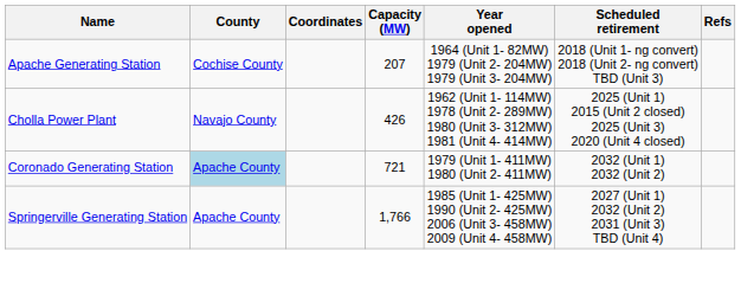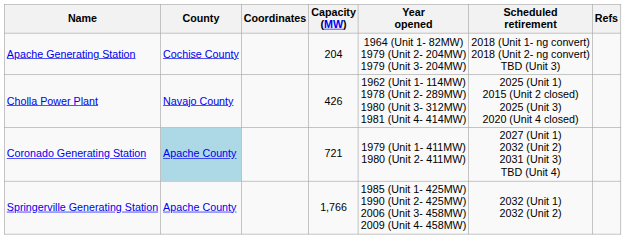Apache Generating Station | Capacity (MW): 207 -> 204
Coronado Generating Station | Scheduled retirement: 2032 (Unit 1) 2032 (Unit 2) -> 2027 (Unit 1) 2032 (Unit 2) 2031 (Unit 3) TBD (Unit 4)
Springerville Generating Station | Scheduled retirement: 2027 (Unit 1) 2032 (Unit 2) 2031 (Unit 3) TBD (Unit 4) -> 2032 (Unit 1) 2032 (Unit 2)
